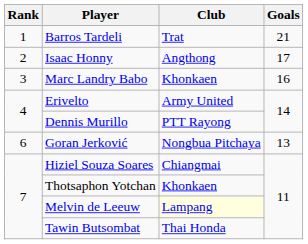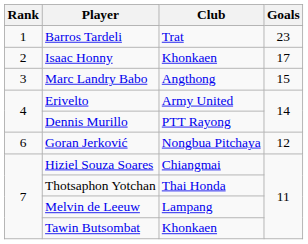Barros Tardeli | Goals: 21 -> 23
Isaac Honny | Club: Angthong -> Khonkaen
Marc Landry Babo | Club: Khonkaen -> Angthong
Marc Landry Babo | Goals: 16 -> 15
Goran Jerković | Goals: 13 -> 12
Thotsaphon Yotchan | Club: Khonkaen -> Thai Honda
Melvin de Leeuw | Club: lightyellow background -> no background
Tawin Butsombat | Club: Thai Honda -> Khonkaen
